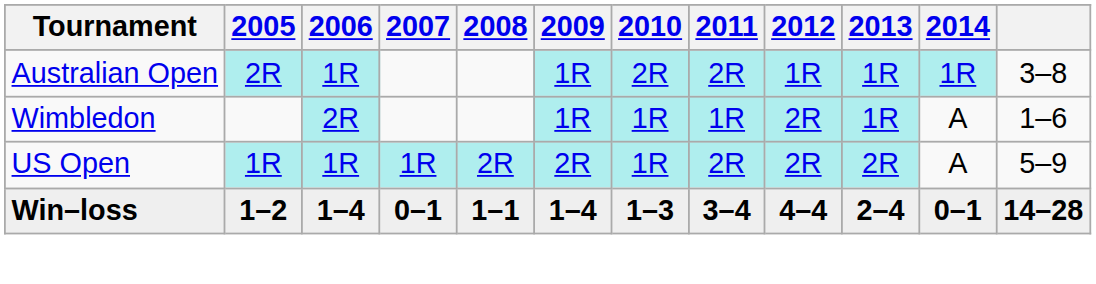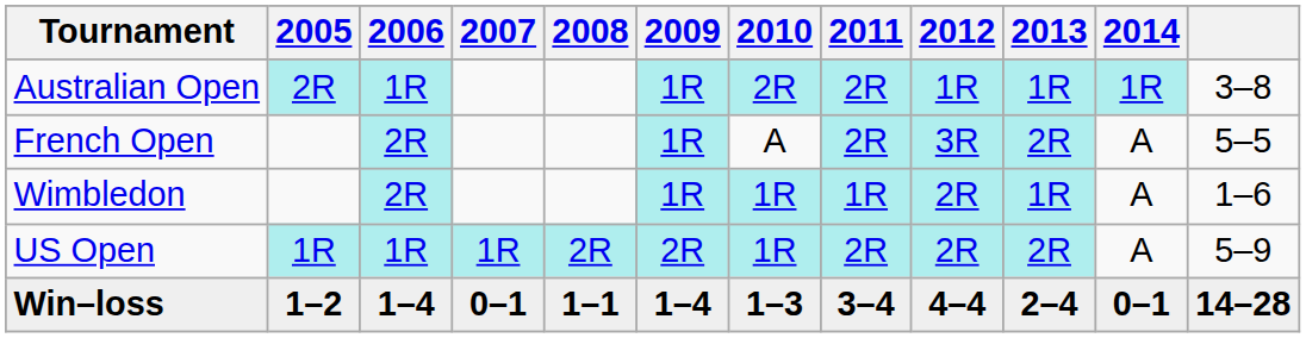+ row: French Open | 2R | 1R | A | 2R | 3R | 2R | A | 5–5
